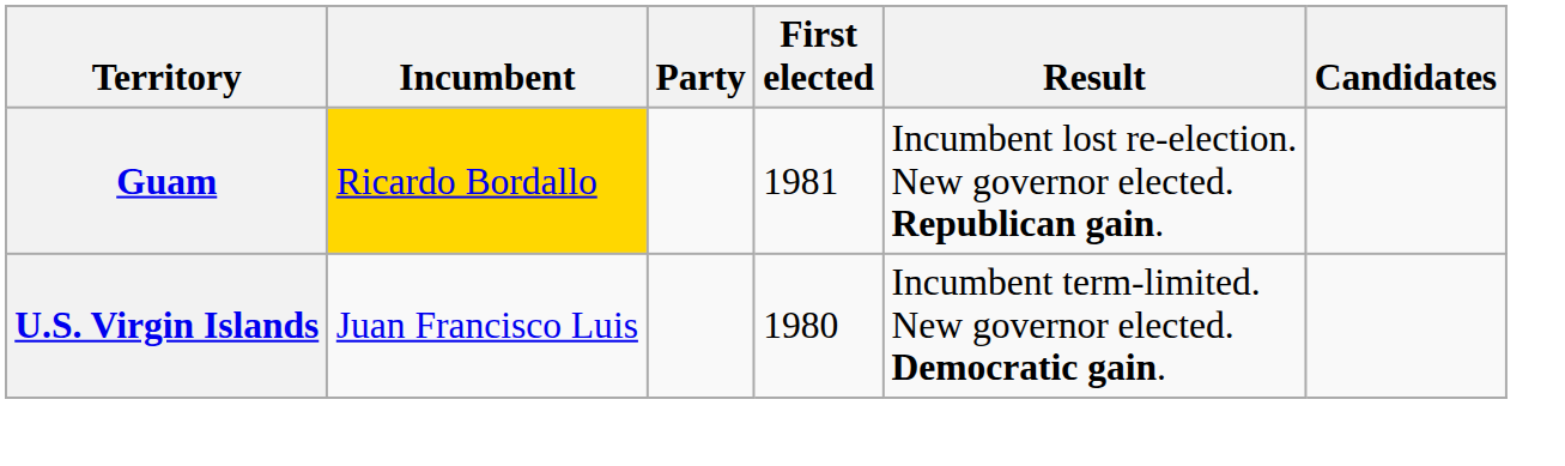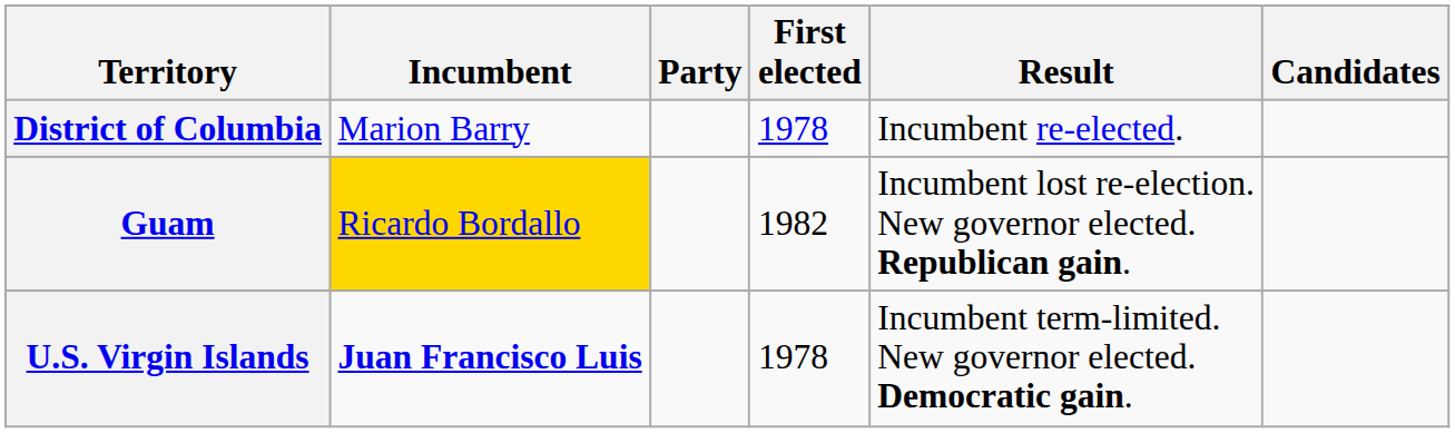+ row: District of Columbia | Marion Barry | 1978 | Incumbent re-elected.
Guam | First elected: 1981 -> 1982
U.S. Virgin Islands | Incumbent: normal -> bold
U.S. Virgin Islands | First elected: 1980 -> 1978
